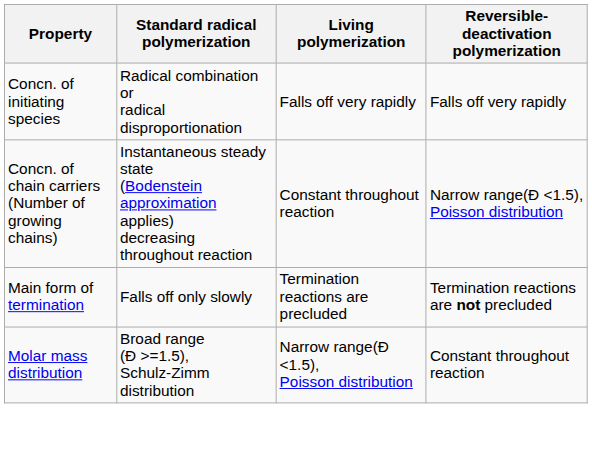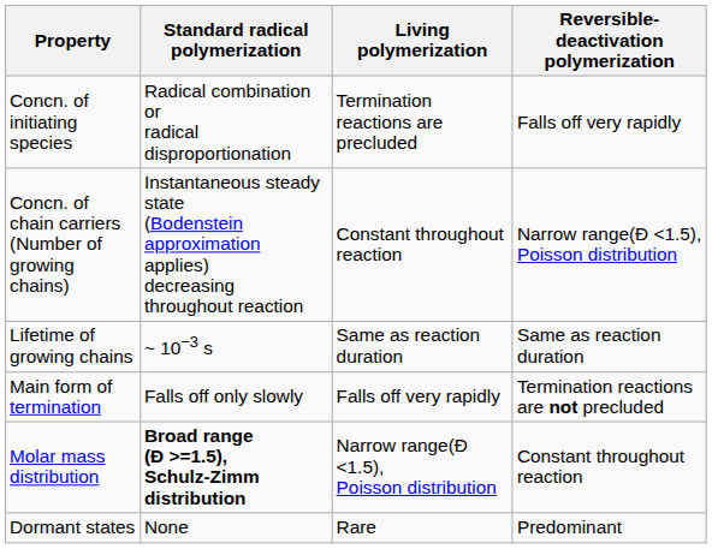Concn. of initiating species | Living polymerization: Falls off very rapidly -> Termination reactions are precluded
+ row: Lifetime of growing chains | ~ 10−3 s | Same as reaction duration | Same as reaction duration
Main form of termination | Living polymerization: Termination reactions are precluded -> Falls off very rapidly
Molar mass distribution | Standard radical polymerization: normal -> bold
+ row: Dormant states | None | Rare | Predominant
